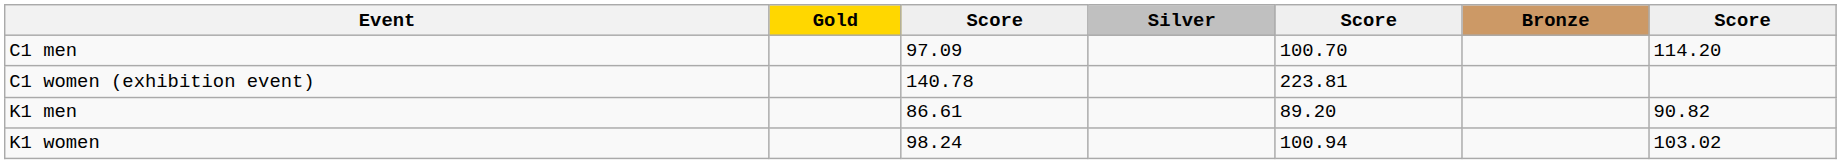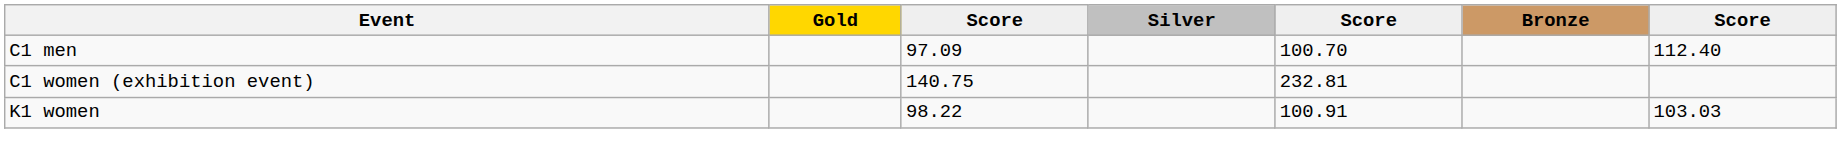C1 men | column 7: 114.20 -> 112.40
C1 women (exhibition event) | column 3: 140.78 -> 140.75
C1 women (exhibition event) | column 5: 223.81 -> 232.81
- row: K1 men | 86.61 | 89.20 | 90.82
K1 women | column 3: 98.24 -> 98.22
K1 women | column 5: 100.94 -> 100.91
K1 women | column 7: 103.02 -> 103.03
